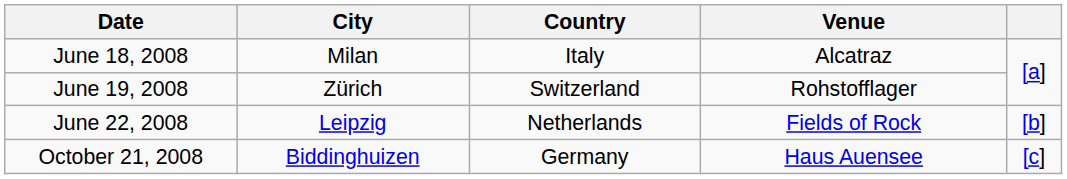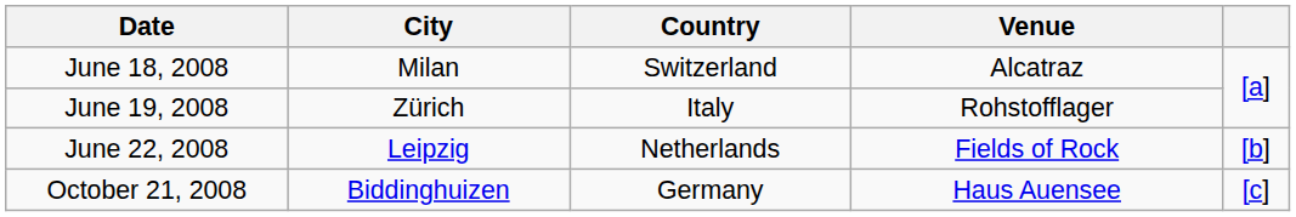June 18, 2008 | Country: Italy -> Switzerland
June 19, 2008 | Country: Switzerland -> Italy
